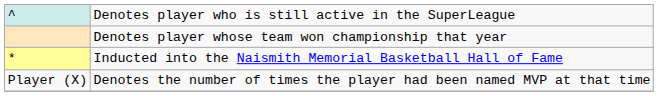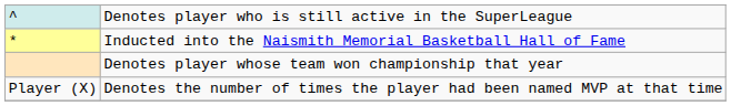rows swapped: Inducted into the Naismith Memorial Basketball Hall of Fame <-> Denotes player whose team won championship that year
